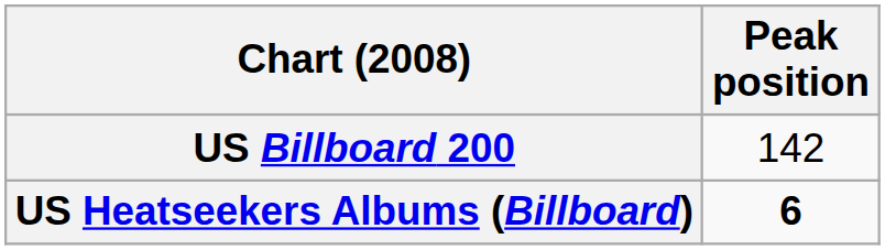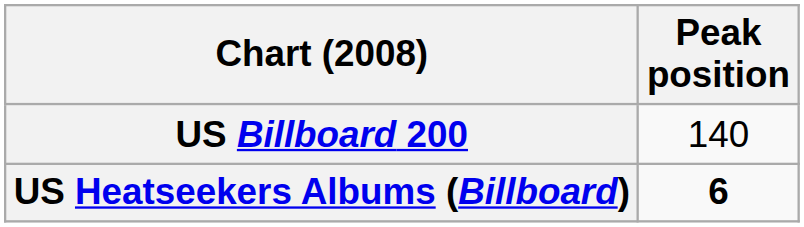US Billboard 200 | Peak position: 142 -> 140
